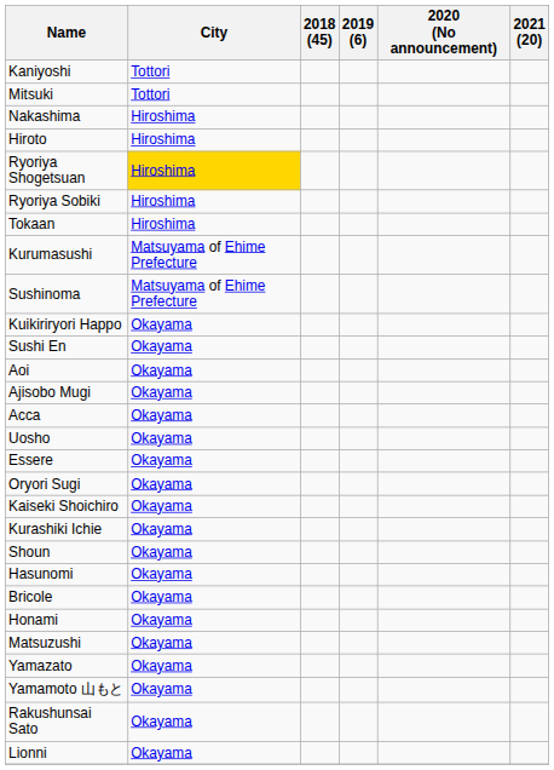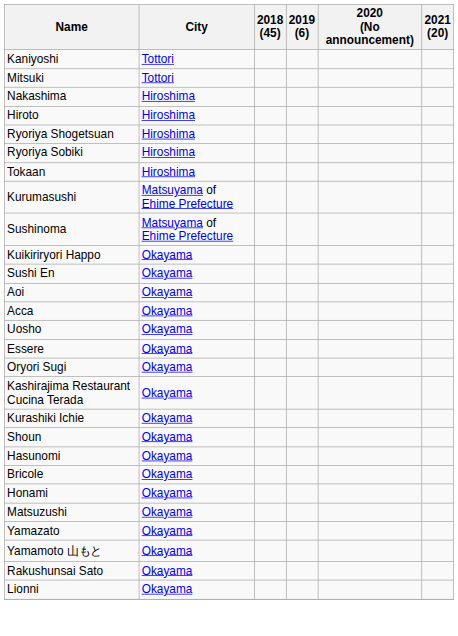Ryoriya Shogetsuan | City: gold background -> no background
- row: Ajisobo Mugi | Okayama
- row: Kaiseki Shoichiro | Okayama
+ row: Kashirajima Restaurant Cucina Terada | Okayama
